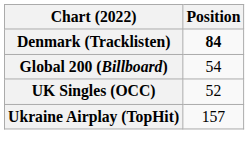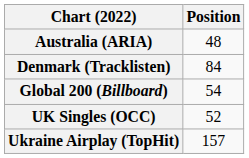+ row: Australia (ARIA) | 48
Denmark (Tracklisten) | Position: bold -> normal
